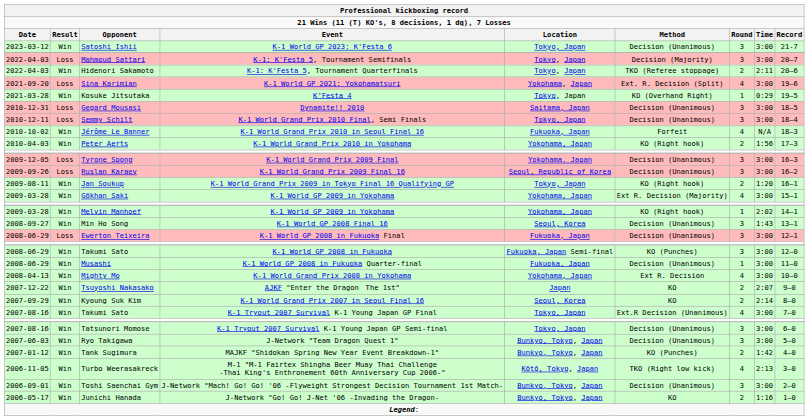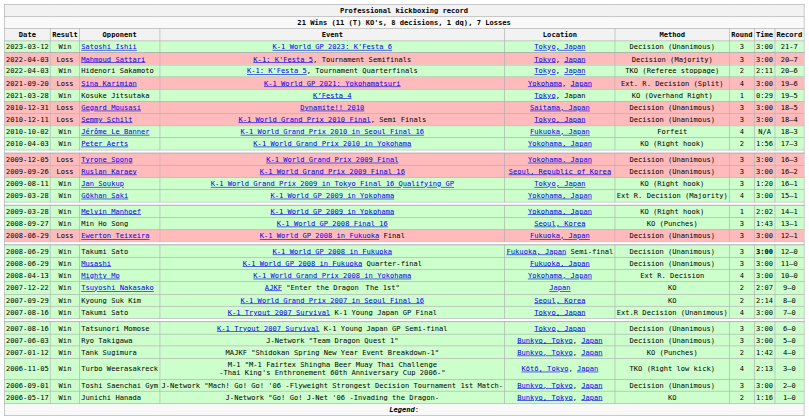Jan Soukup | Round: 2 -> 3
Min Ho Song | Method: Decision (Unanimous) -> KO (Punches)
Takumi Sato / K-1 World GP 2008 in Fukuoka | Method: KO (Punches) -> Decision (Unanimous)
Takumi Sato / K-1 World GP 2008 in Fukuoka | Time: normal -> bold
Musashi | Round: 1 -> 3
